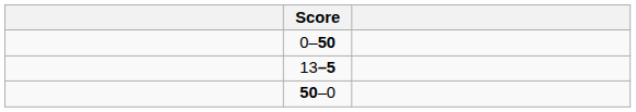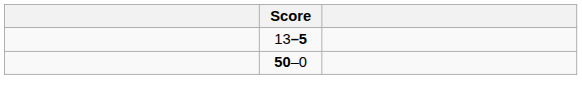- row: 0–50
